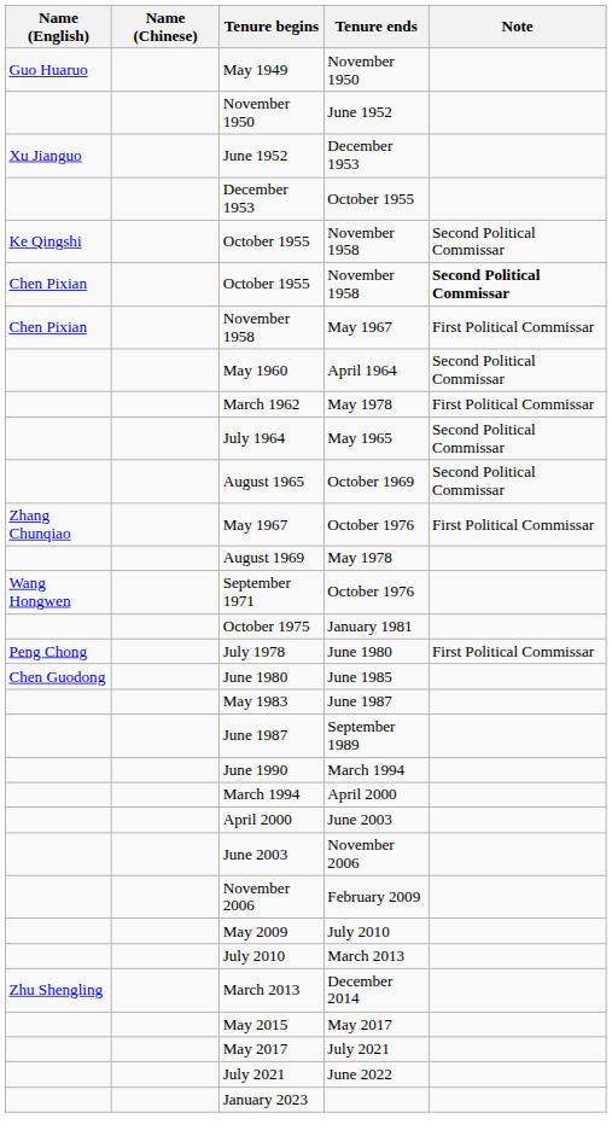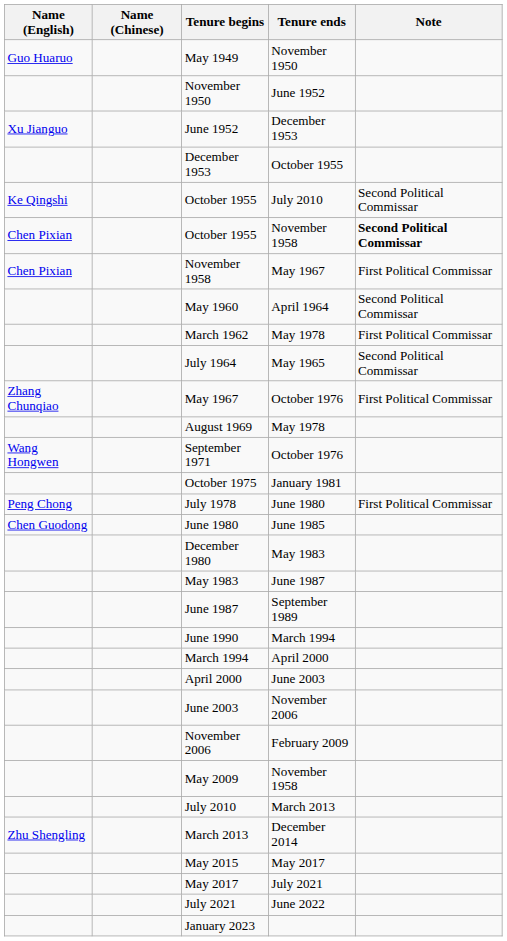Ke Qingshi / October 1955 | Tenure ends: November 1958 -> July 2010
- row: August 1965 | October 1969 | Second Political Commissar
+ row: December 1980 | May 1983
May 2009 | Tenure ends: July 2010 -> November 1958
